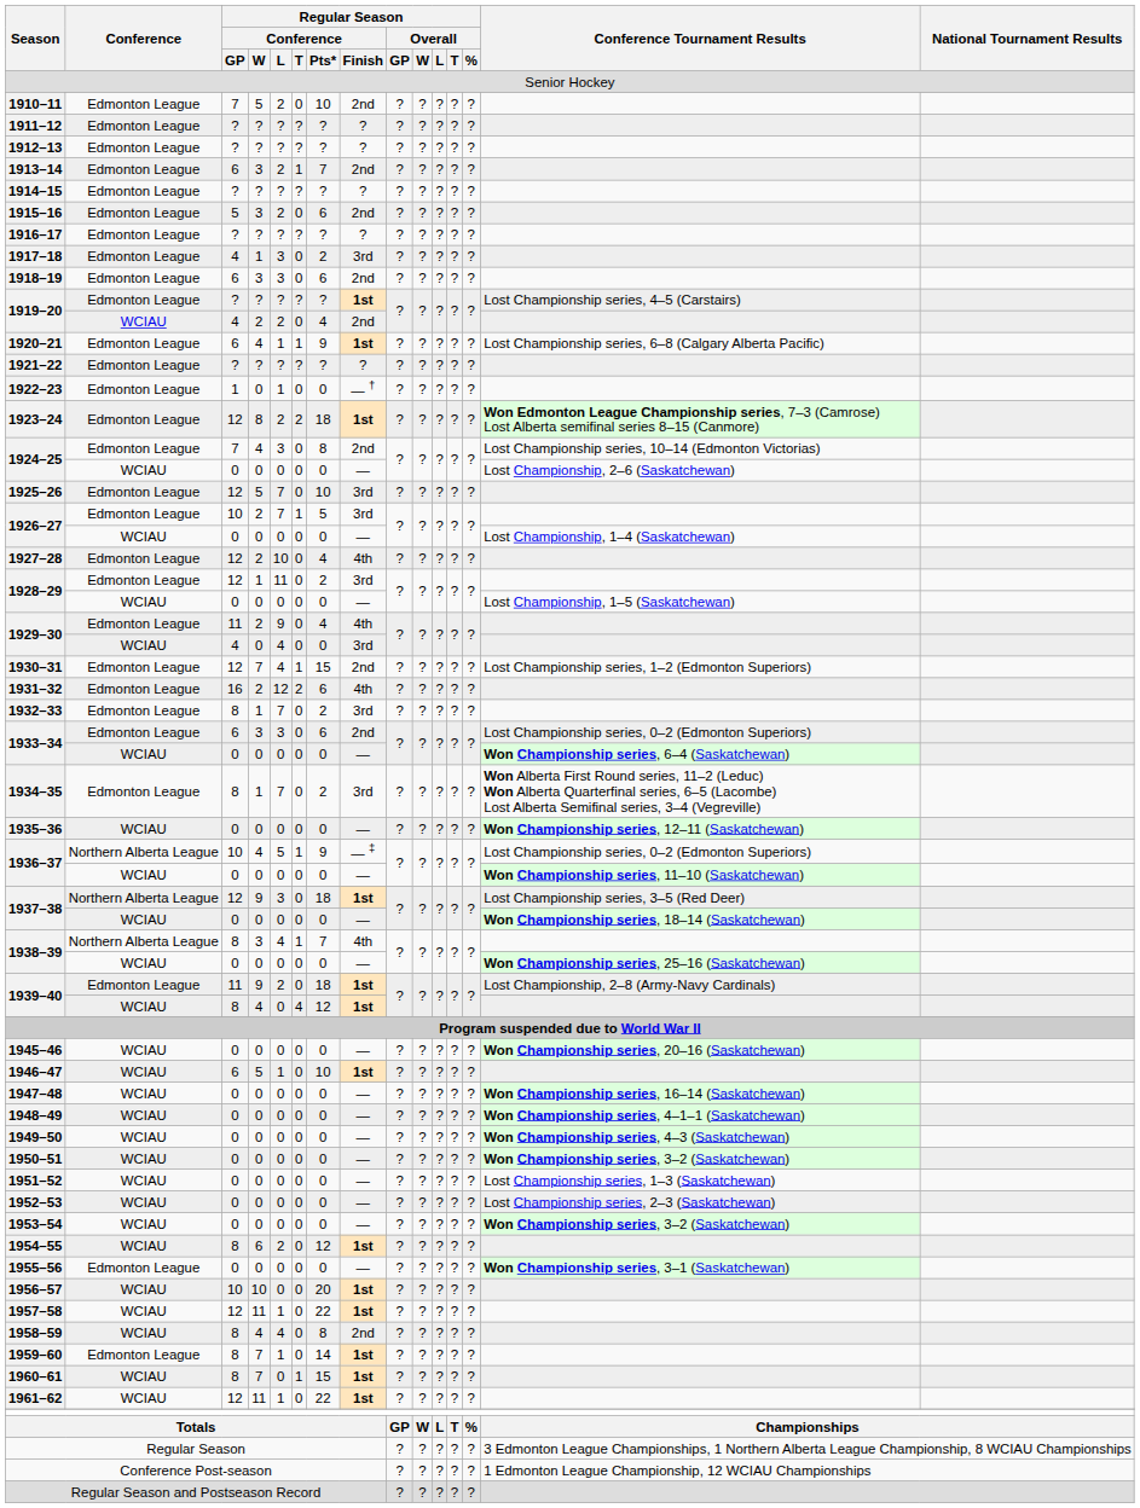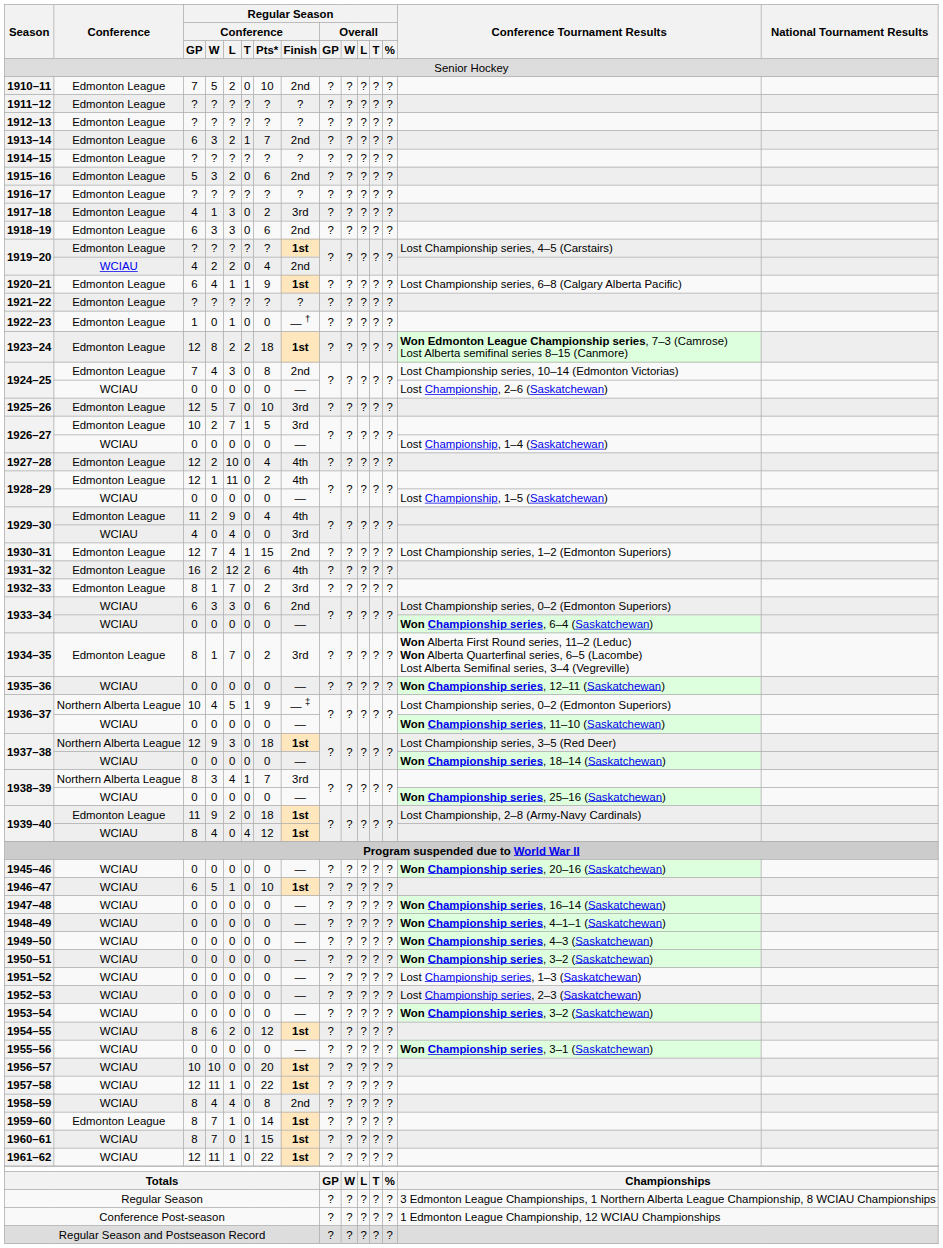1928–29 / 1 | Regular Season / Conference / Finish: 3rd -> 4th
1933–34 / 3 | Conference: Edmonton League -> WCIAU
1938–39 / 3 | Regular Season / Conference / Finish: 4th -> 3rd
1955–56 | Conference: Edmonton League -> WCIAU
